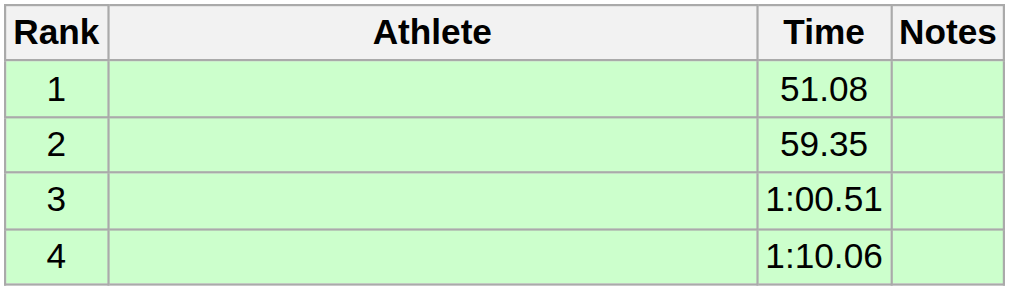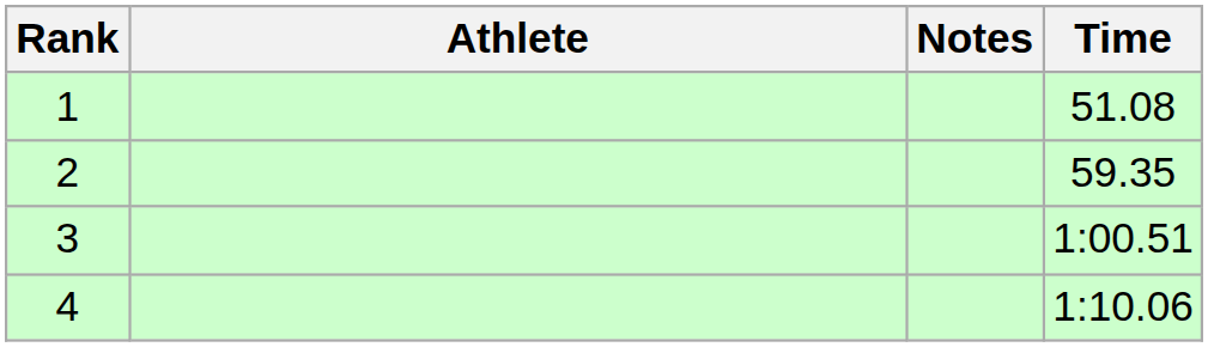columns swapped: Time <-> Notes
